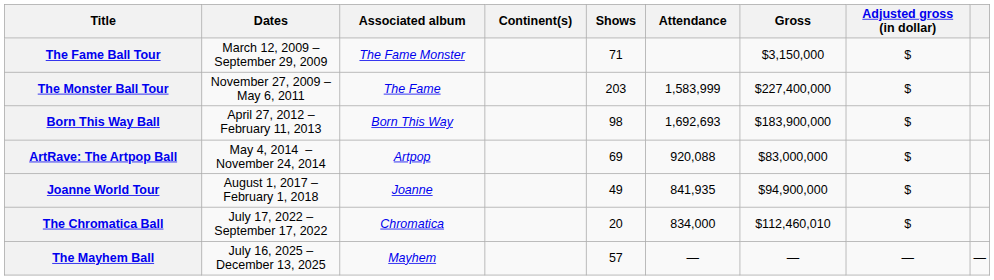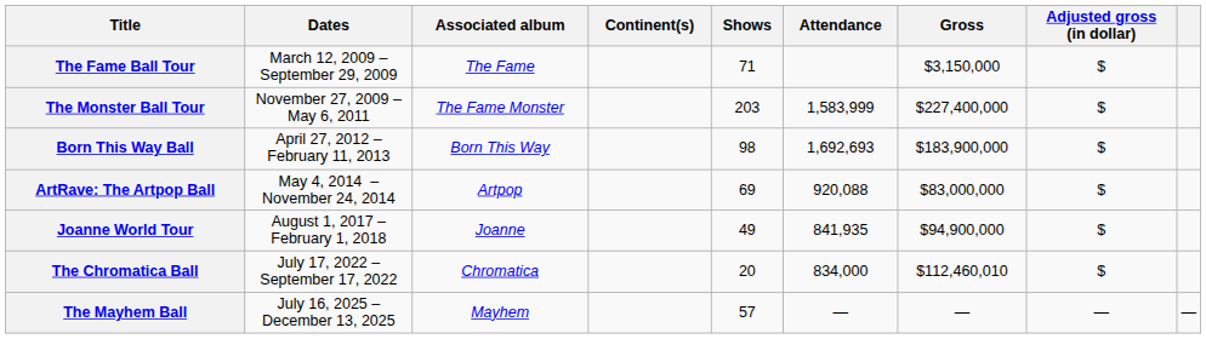The Fame Ball Tour | Associated album: The Fame Monster -> The Fame
The Monster Ball Tour | Associated album: The Fame -> The Fame Monster
